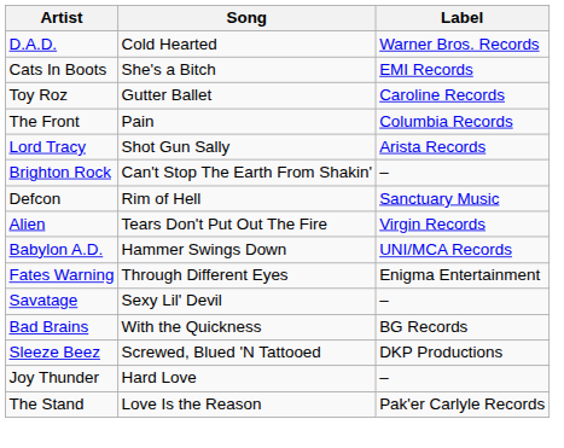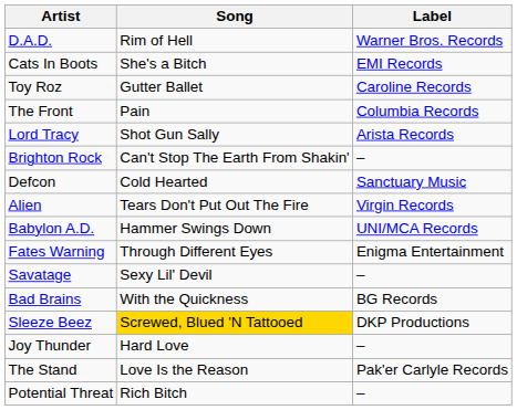D.A.D. | Song: Cold Hearted -> Rim of Hell
Defcon | Song: Rim of Hell -> Cold Hearted
Sleeze Beez | Song: no background -> gold background
+ row: Potential Threat | Rich Bitch | –
